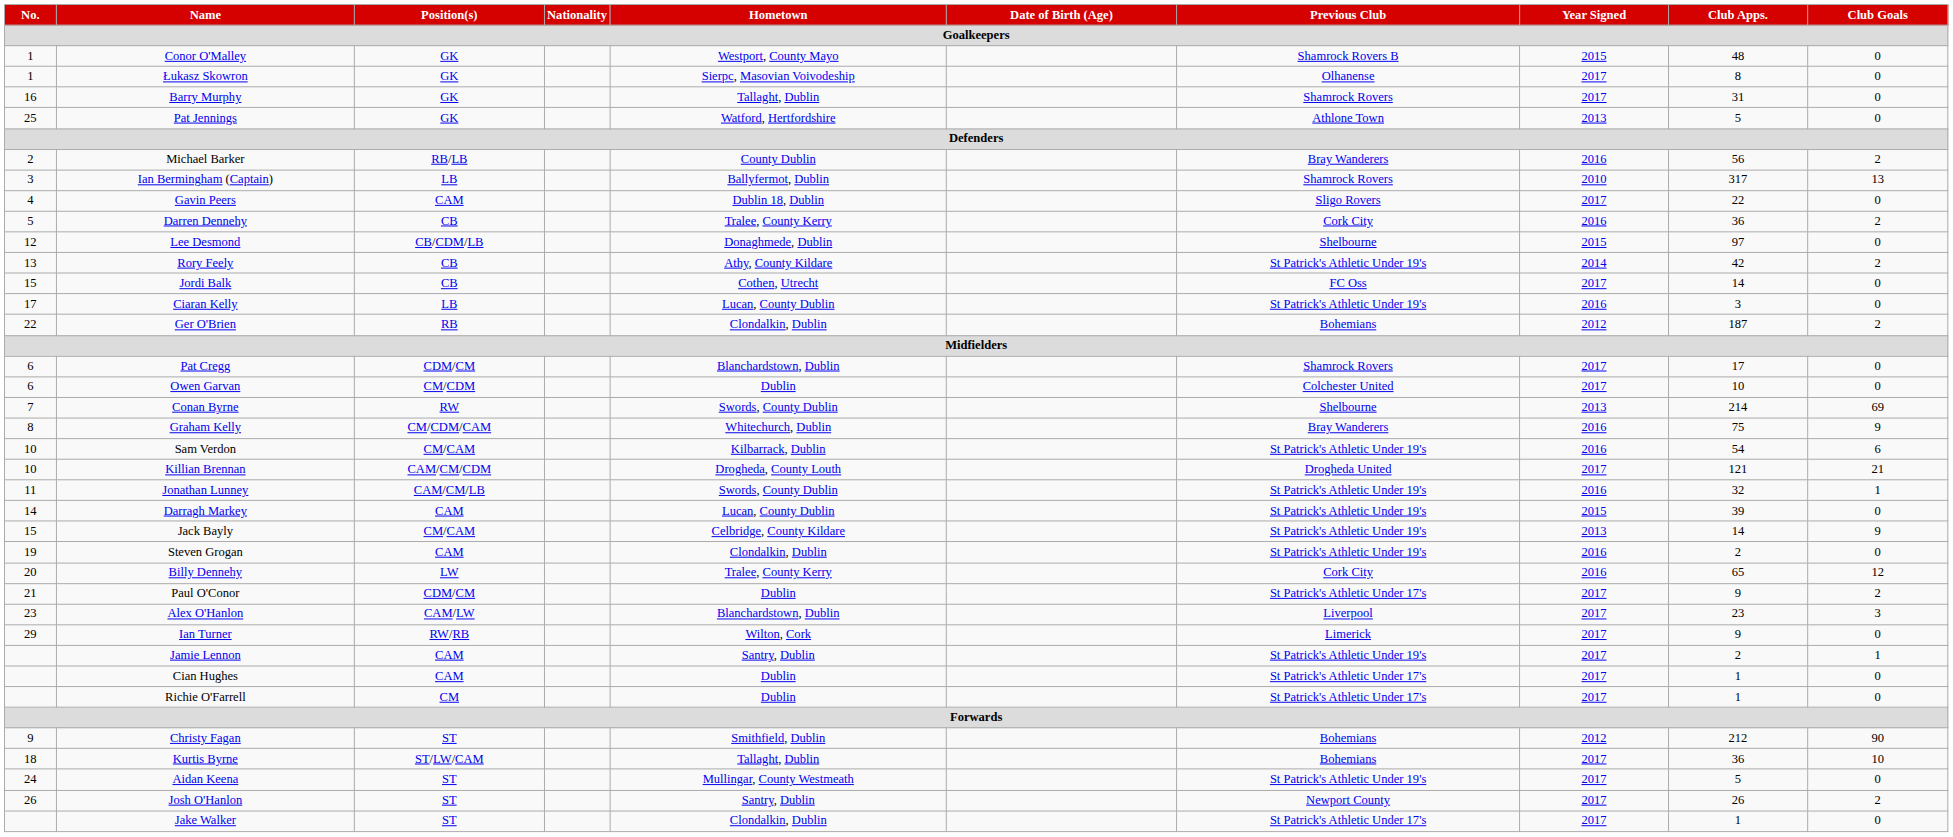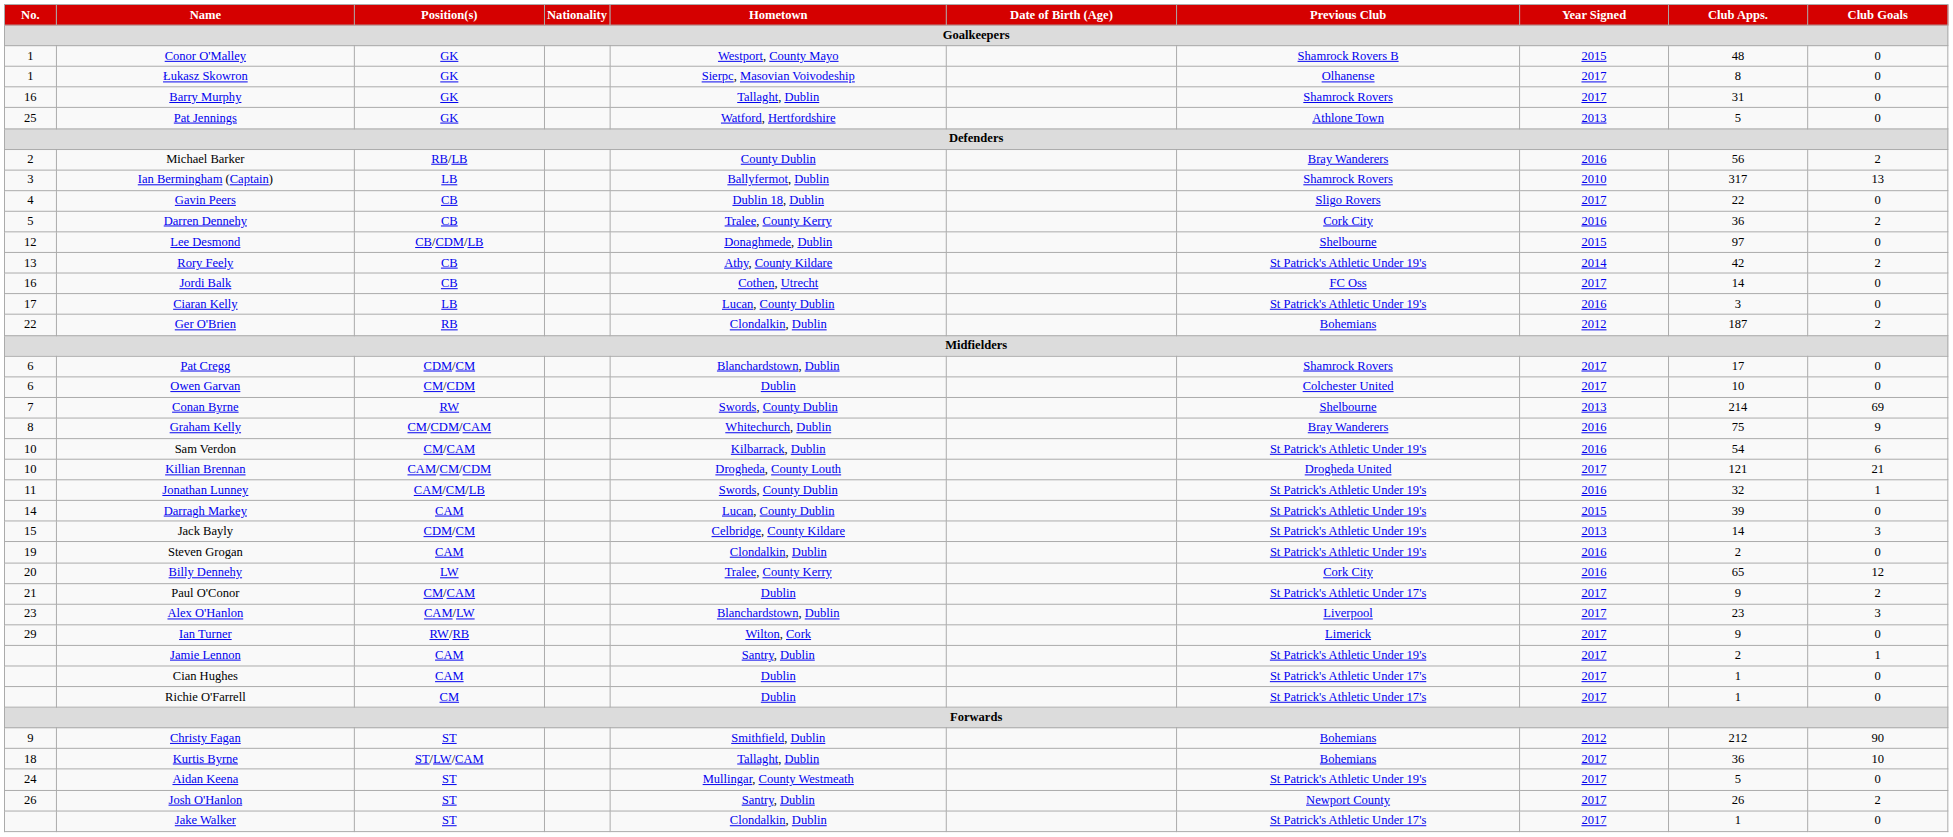Gavin Peers | Position(s): CAM -> CB
Jordi Balk | No.: 15 -> 16
Jack Bayly | Position(s): CM/CAM -> CDM/CM
Jack Bayly | Club Goals: 9 -> 3
Paul O'Conor | Position(s): CDM/CM -> CM/CAM
